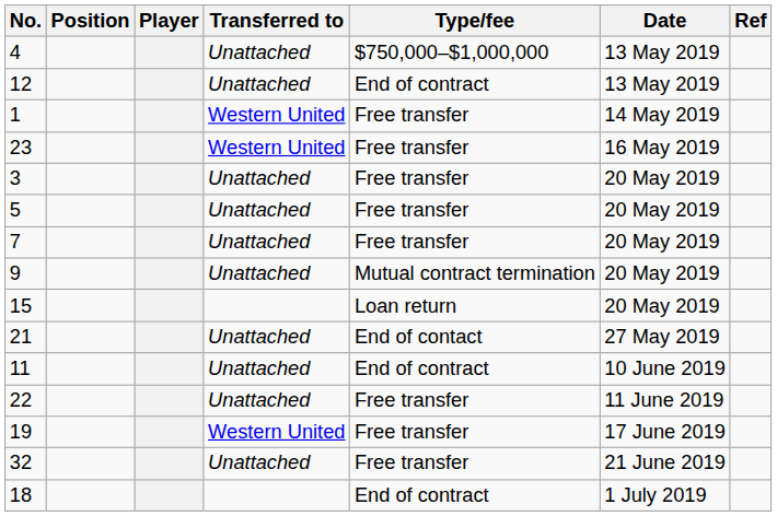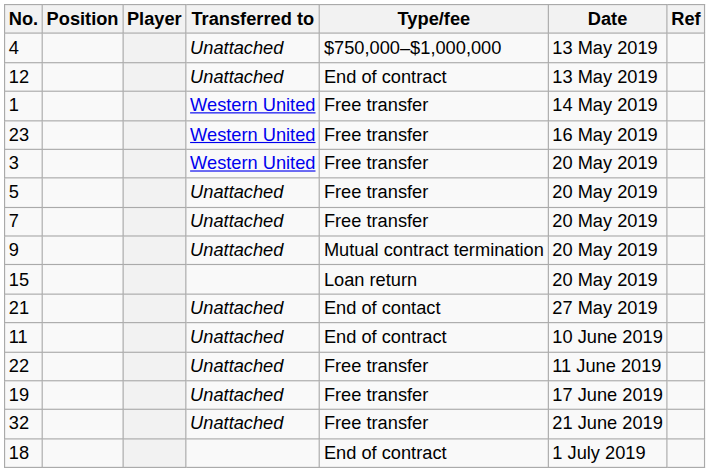3 | Transferred to: Unattached -> Western United
19 | Transferred to: Western United -> Unattached
